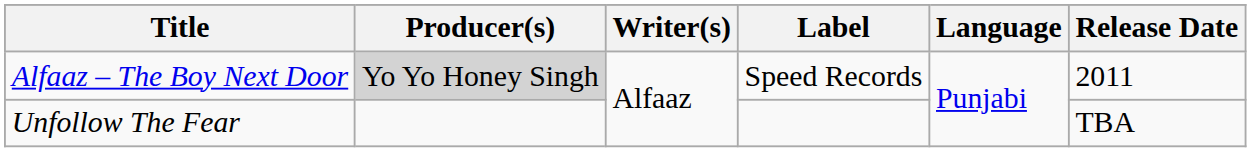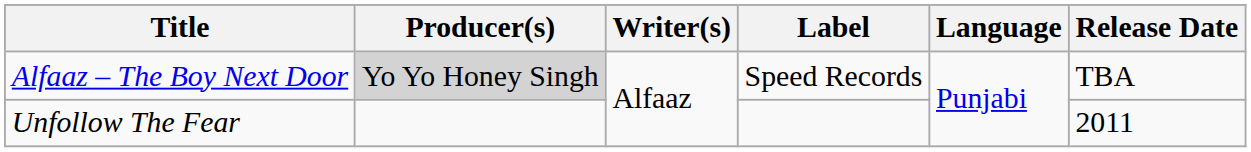Alfaaz – The Boy Next Door | Release Date: 2011 -> TBA
Unfollow The Fear | Release Date: TBA -> 2011
